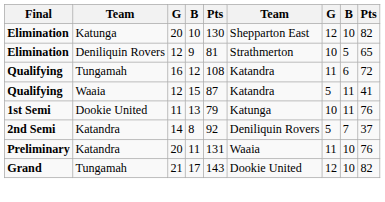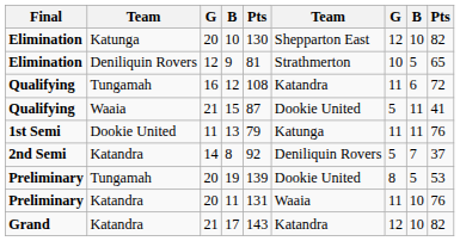15 | column 3: 12 -> 21
15 | column 6: Katandra -> Dookie United
13 | column 7: 10 -> 11
+ row: Preliminary | Tungamah | 20 | 19 | 139 | Dookie United | 8 | 5 | 53
17 | column 2: Tungamah -> Katandra
17 | column 6: Dookie United -> Katandra
